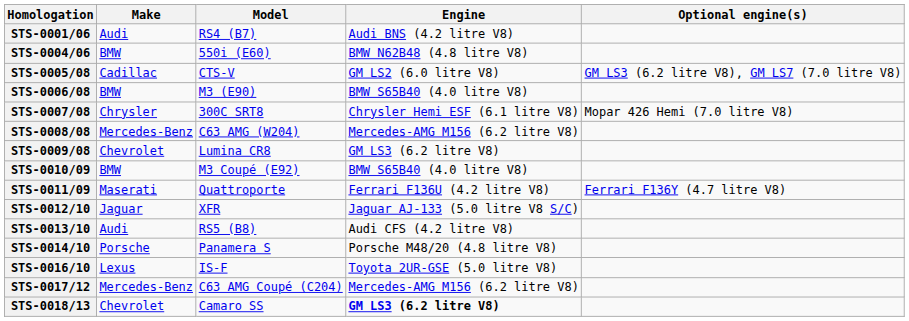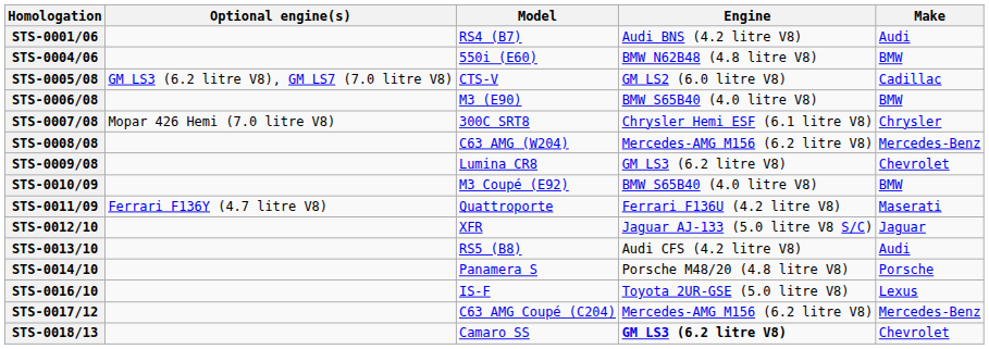columns swapped: Make <-> Optional engine(s)
